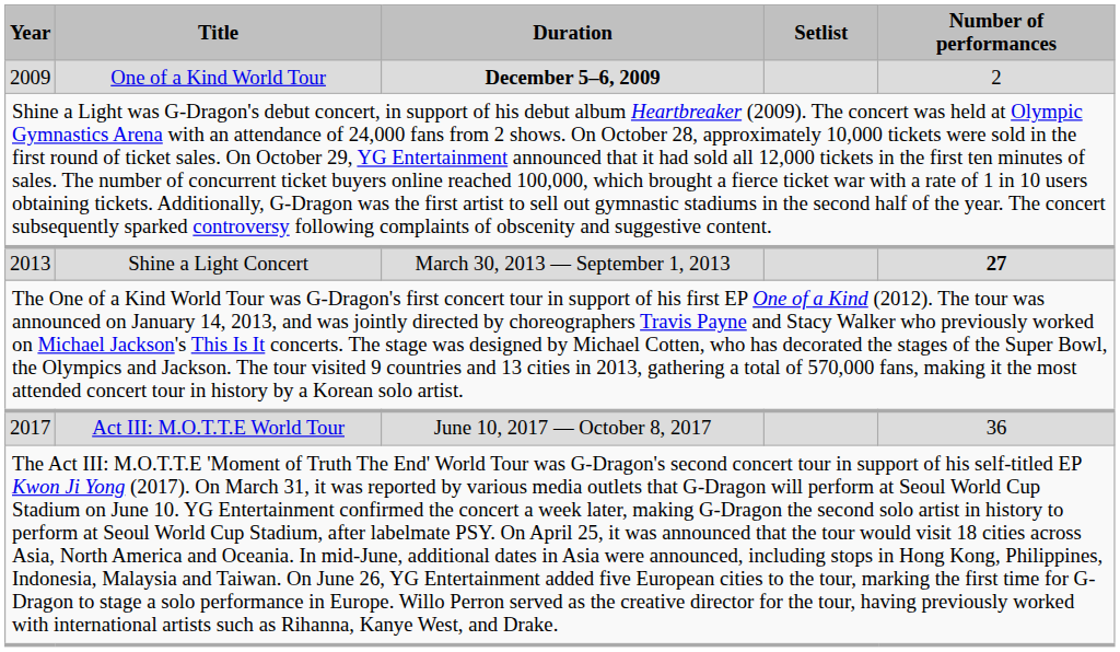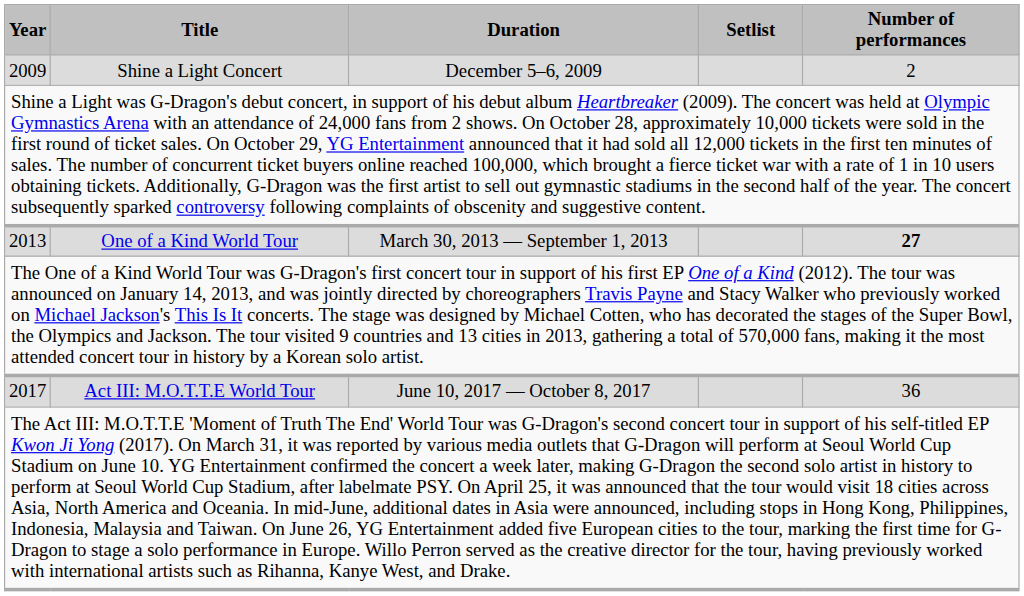2009 | Title: One of a Kind World Tour -> Shine a Light Concert
2009 | Duration: bold -> normal
2013 | Title: Shine a Light Concert -> One of a Kind World Tour
